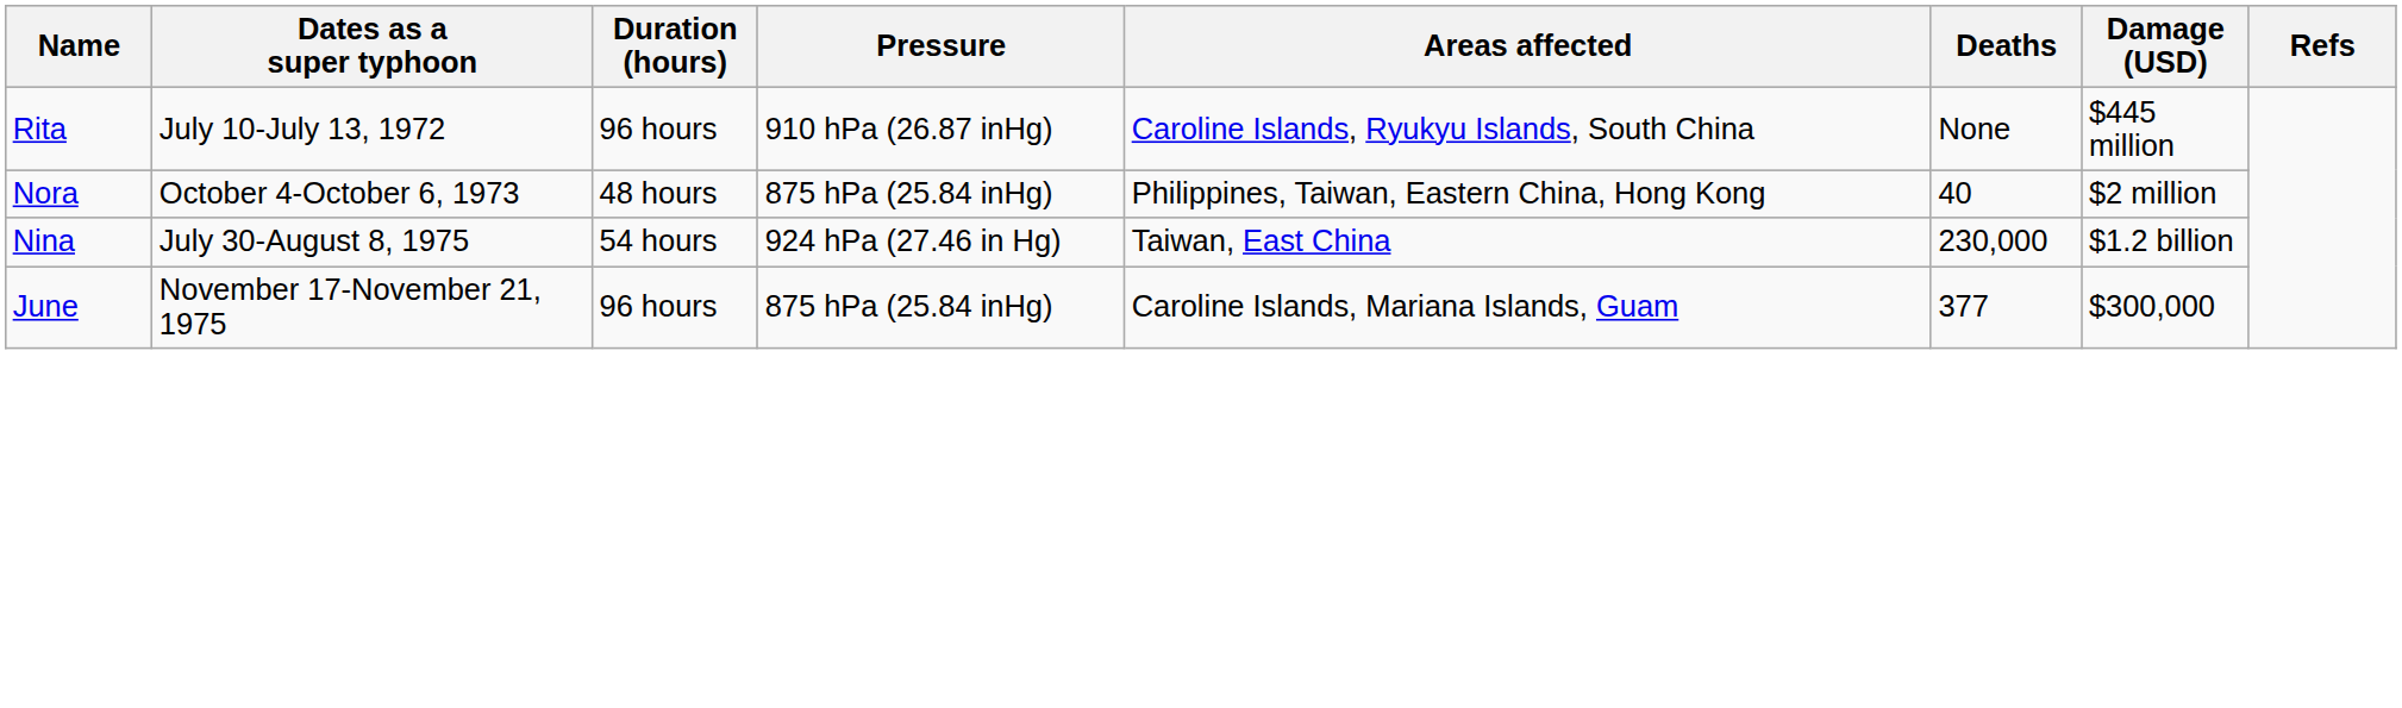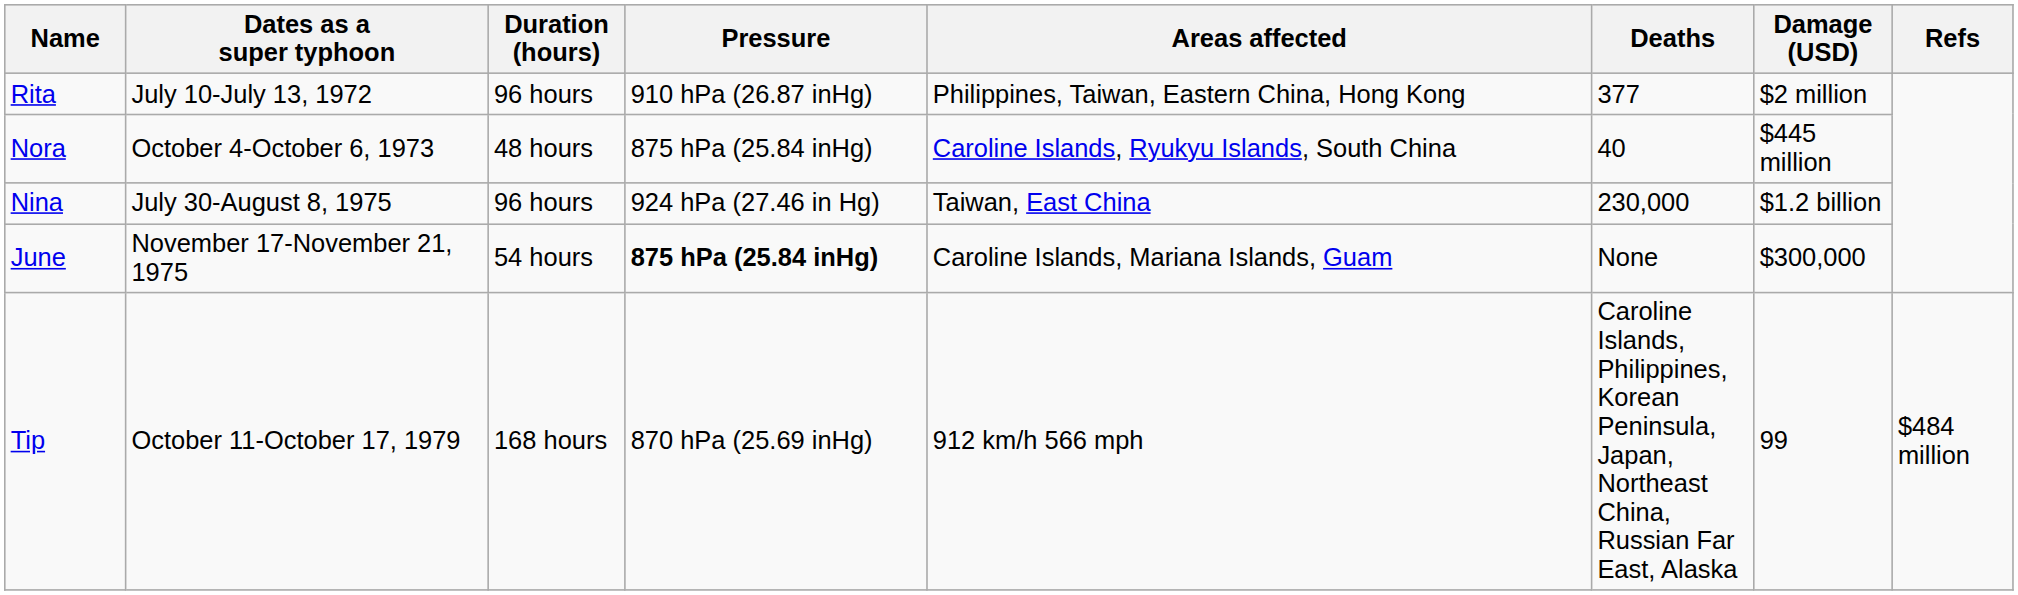Rita | Areas affected: Caroline Islands, Ryukyu Islands, South China -> Philippines, Taiwan, Eastern China, Hong Kong
Rita | Deaths: None -> 377
Rita | Damage (USD): $445 million -> $2 million
Nora | Areas affected: Philippines, Taiwan, Eastern China, Hong Kong -> Caroline Islands, Ryukyu Islands, South China
Nora | Damage (USD): $2 million -> $445 million
Nina | Duration (hours): 54 hours -> 96 hours
June | Duration (hours): 96 hours -> 54 hours
June | Pressure: normal -> bold
June | Deaths: 377 -> None
+ row: Tip | October 11-October 17, 1979 | 168 hours | 870 hPa (25.69 inHg) | 912 km/h 566 mph | Caroline Islands, Philippines, Korean Peninsula, Japan, Northeast China, Russian Far East, Alaska | 99 | $484 million
